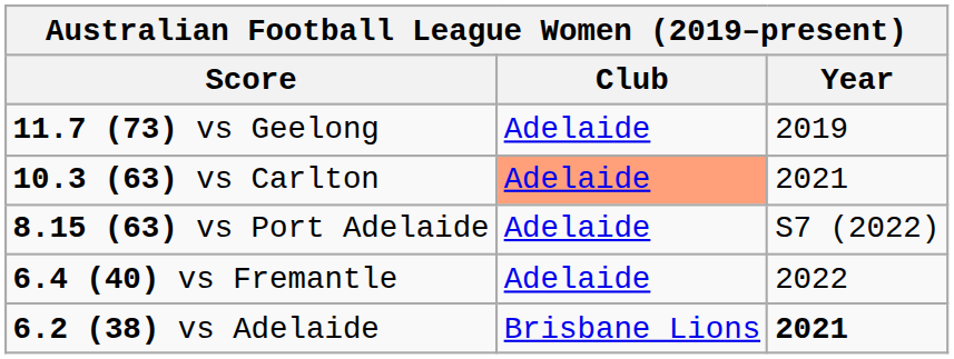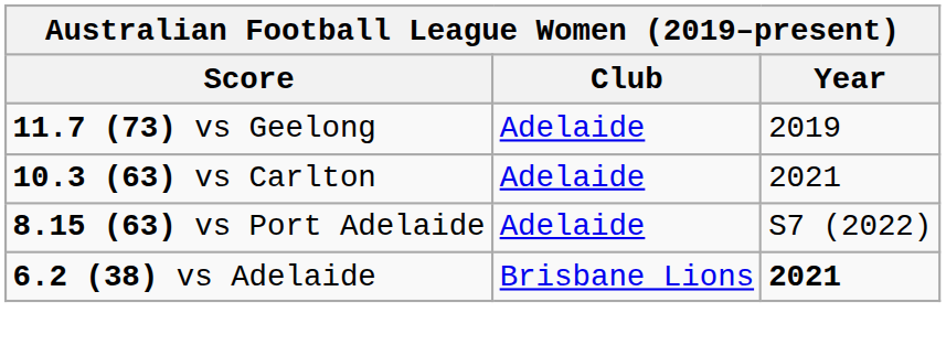10.3 (63) vs Carlton | Club: lightsalmon background -> no background
- row: 6.4 (40) vs Fremantle | Adelaide | 2022
